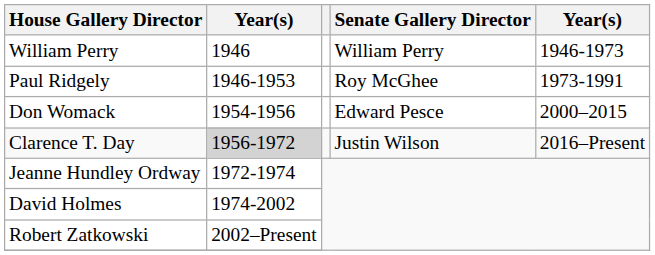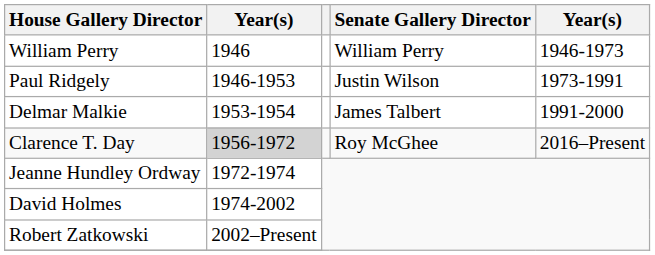Paul Ridgely | Senate Gallery Director: Roy McGhee -> Justin Wilson
+ row: Delmar Malkie | 1953-1954 | James Talbert | 1991-2000
- row: Don Womack | 1954-1956 | Edward Pesce | 2000–2015
Clarence T. Day | Senate Gallery Director: Justin Wilson -> Roy McGhee
